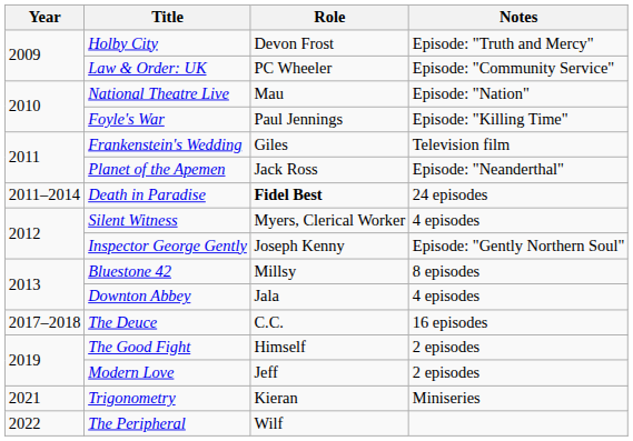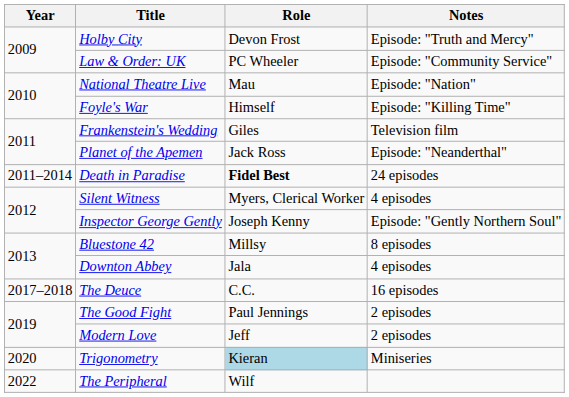Foyle's War | Role: Paul Jennings -> Himself
The Good Fight | Role: Himself -> Paul Jennings
Trigonometry | Year: 2021 -> 2020
Trigonometry | Role: no background -> lightblue background
